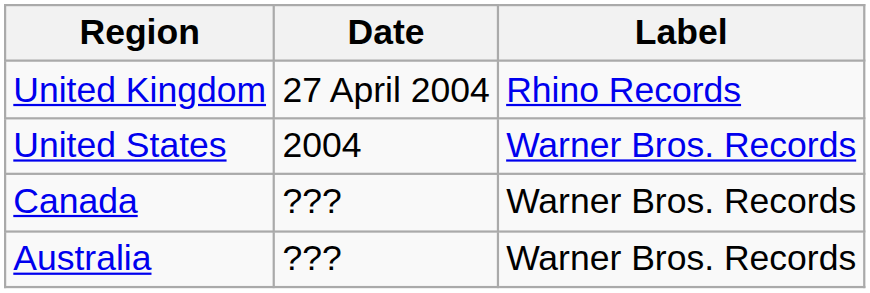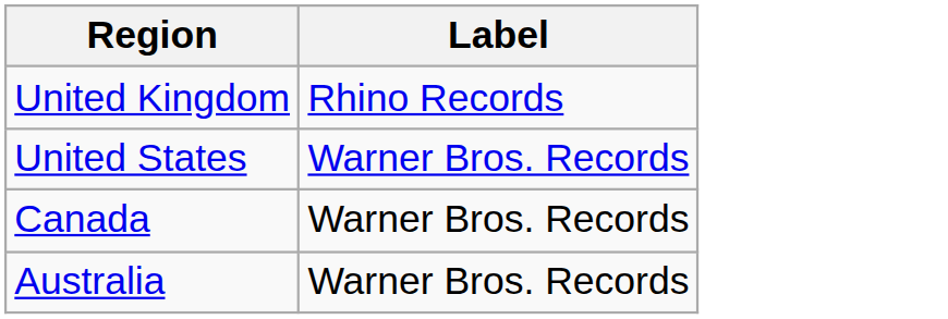- column: Date | 27 April 2004 | 2004 | ??? | ???
